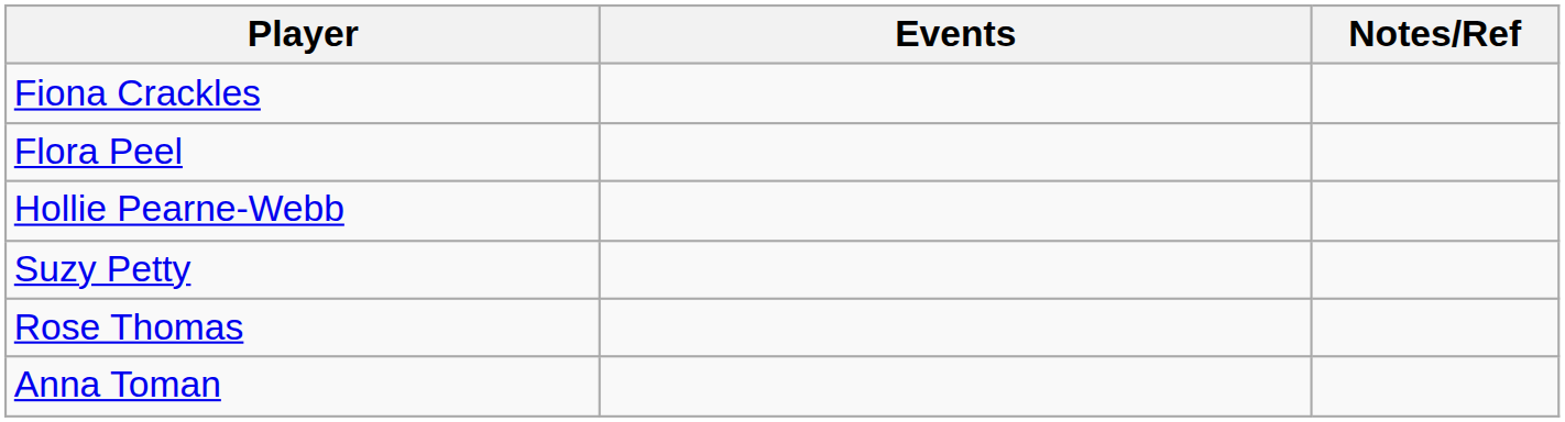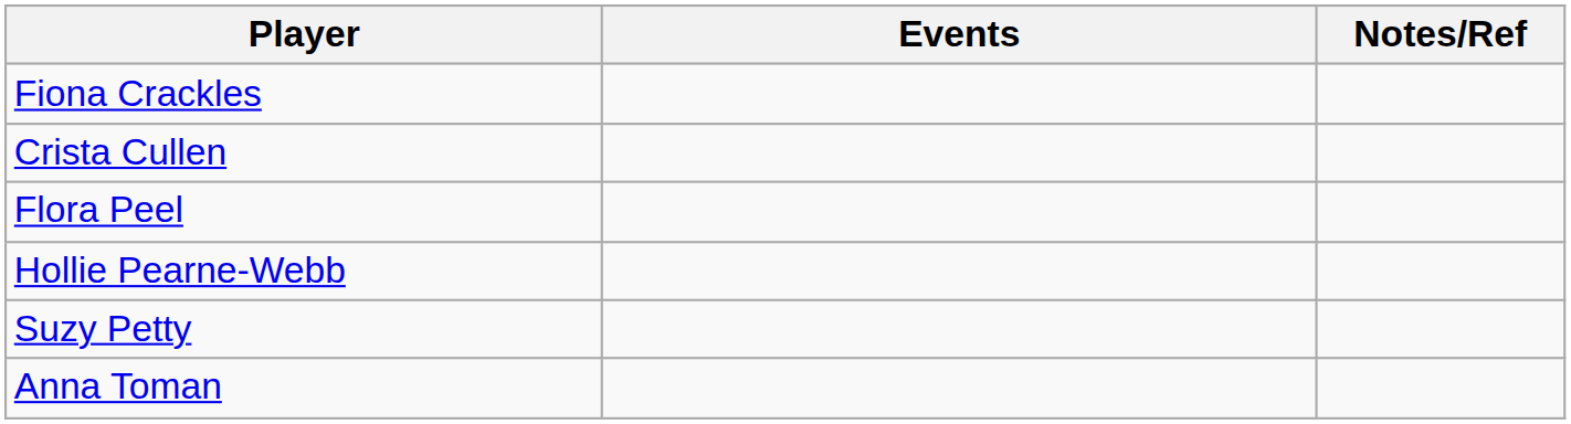+ row: Crista Cullen
- row: Rose Thomas
